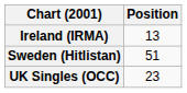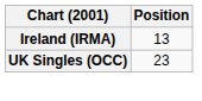- row: Sweden (Hitlistan) | 51
